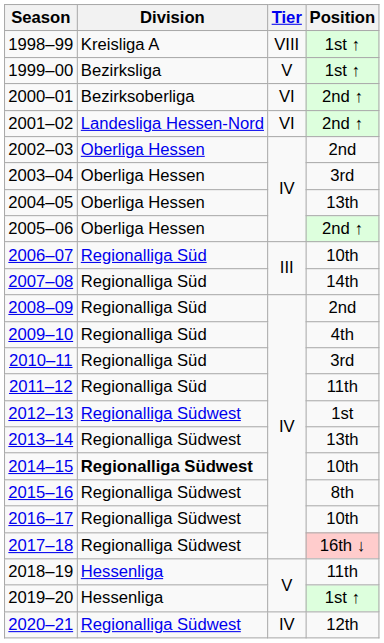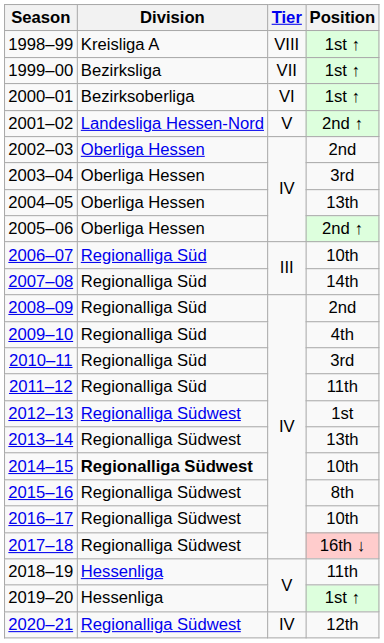1999–00 | Tier: V -> VII
2000–01 | Position: 2nd ↑ -> 1st ↑
2001–02 | Tier: VI -> V
